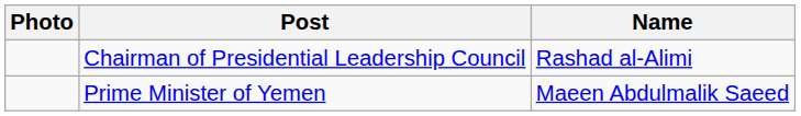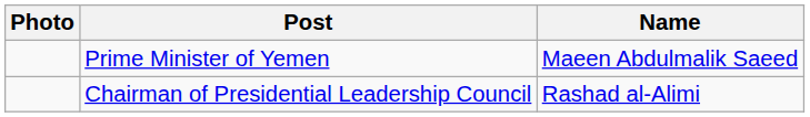rows swapped: Chairman of Presidential Leadership Council <-> Prime Minister of Yemen
